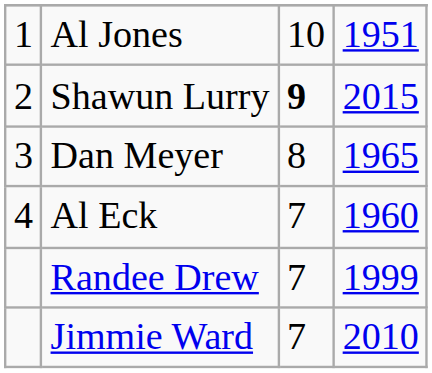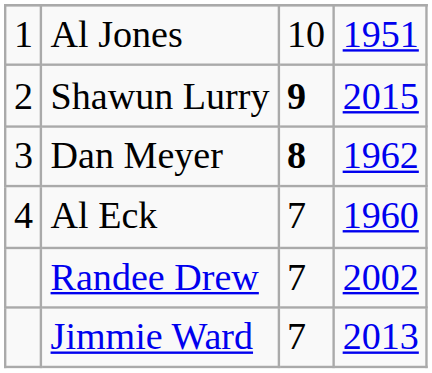Dan Meyer | column 3: normal -> bold
Dan Meyer | column 4: 1965 -> 1962
Randee Drew | column 4: 1999 -> 2002
Jimmie Ward | column 4: 2010 -> 2013
